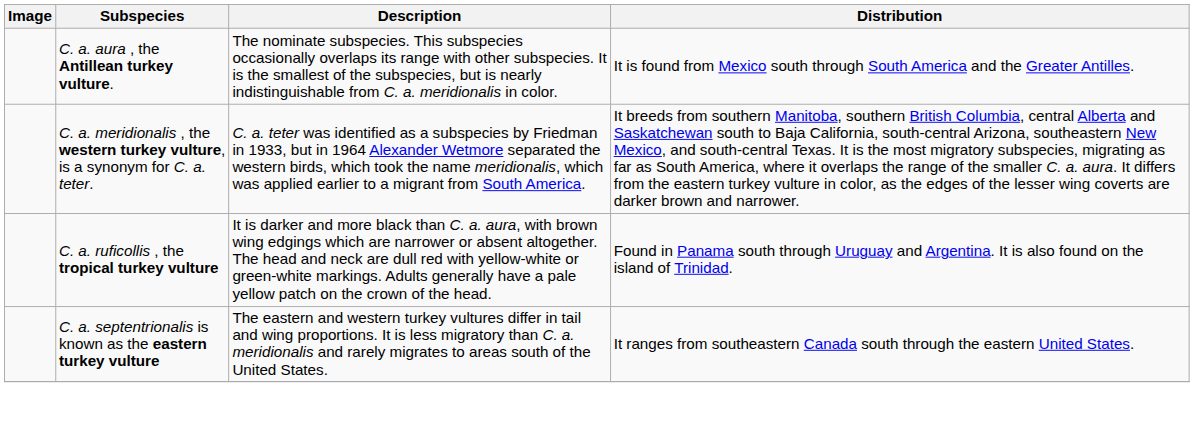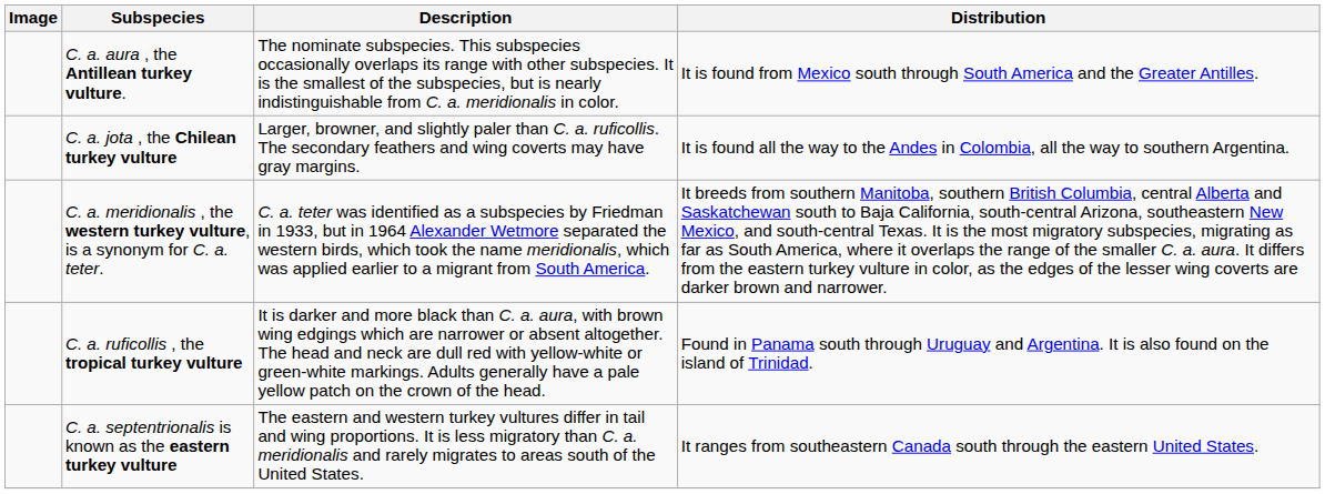+ row: C. a. jota , the Chilean turkey vulture | Larger, browner, and slightly paler than C. a. ruficollis. The secondary feathers and wing coverts may have gray margins. | It is found all the way to the Andes in Colombia, all the way to southern Argentina.
